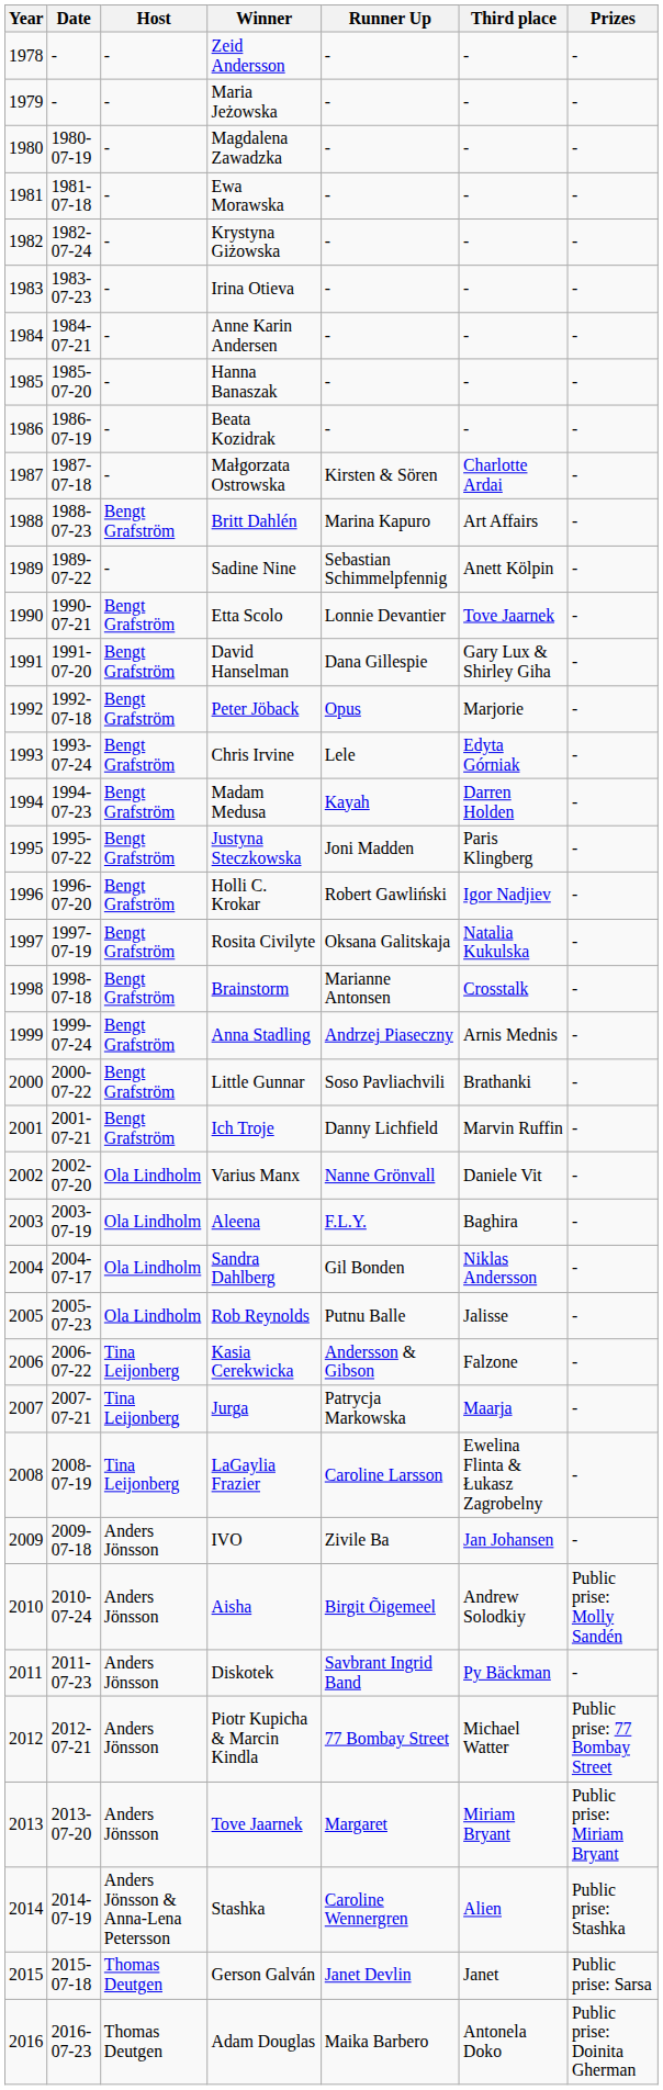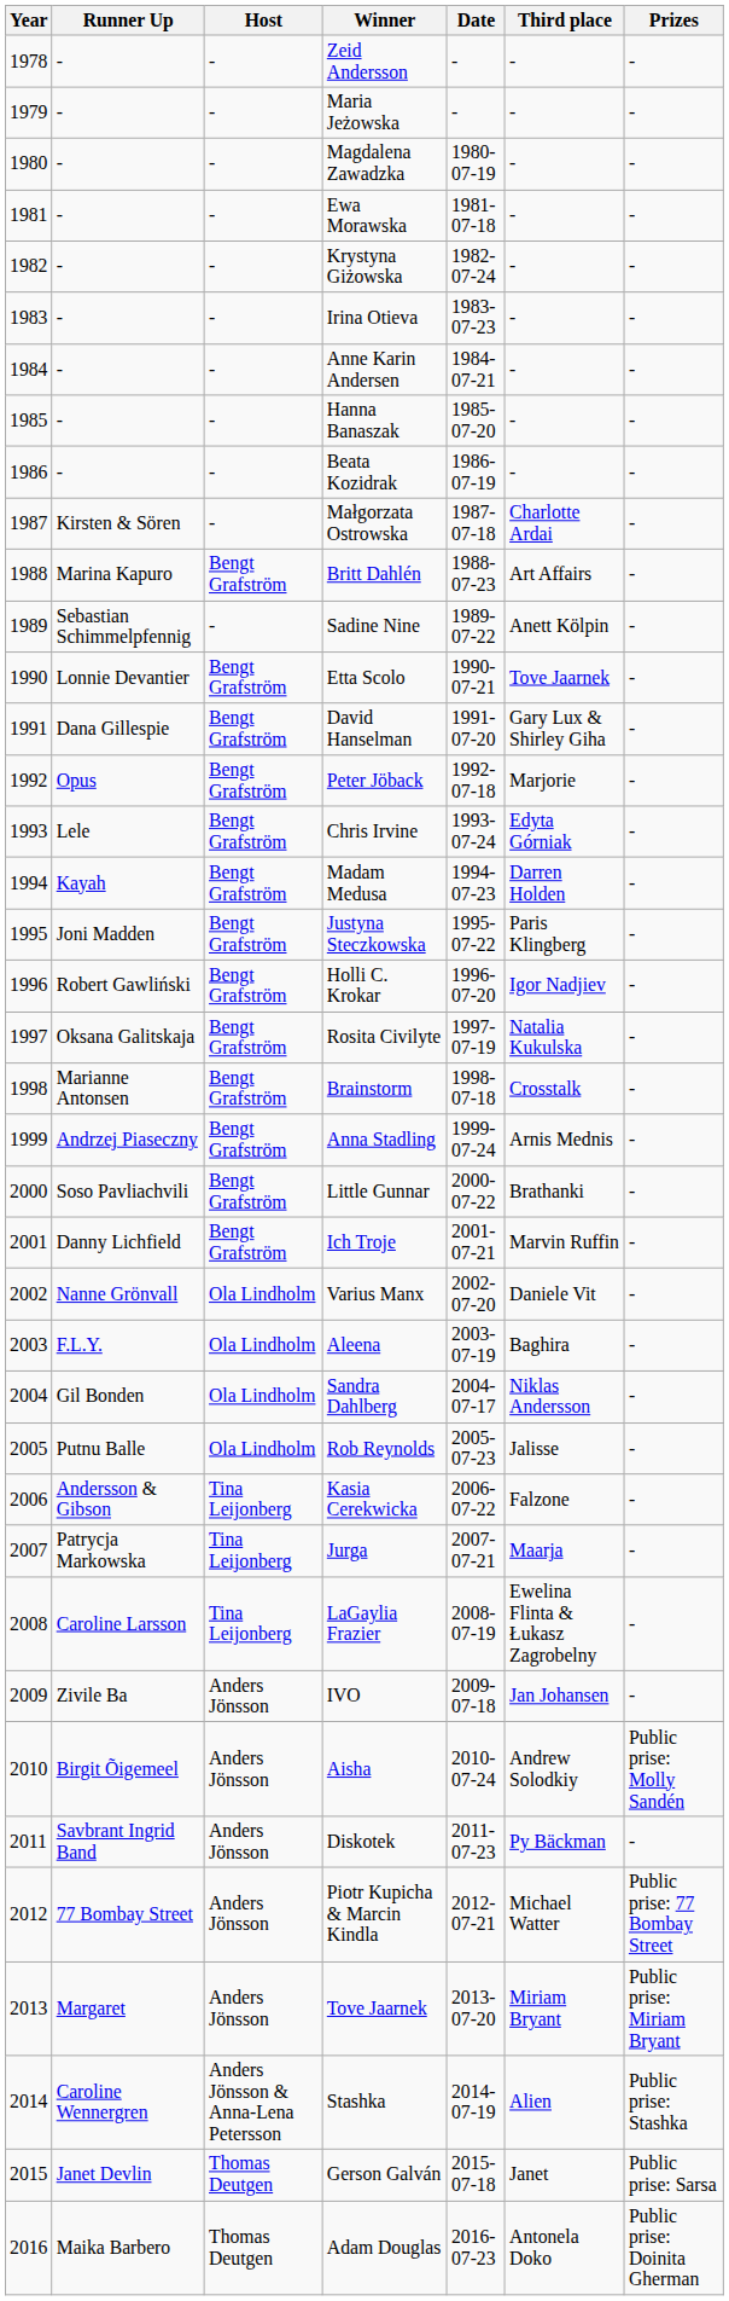columns swapped: Date <-> Runner Up
